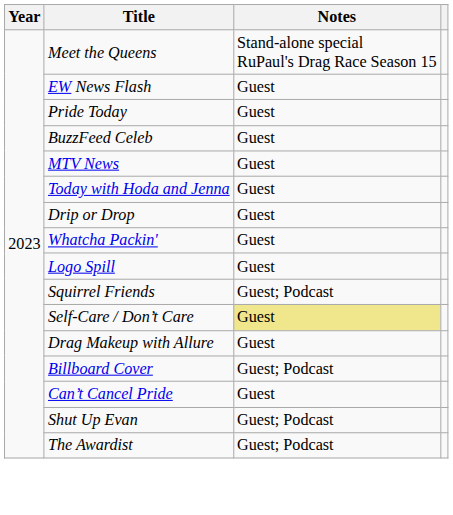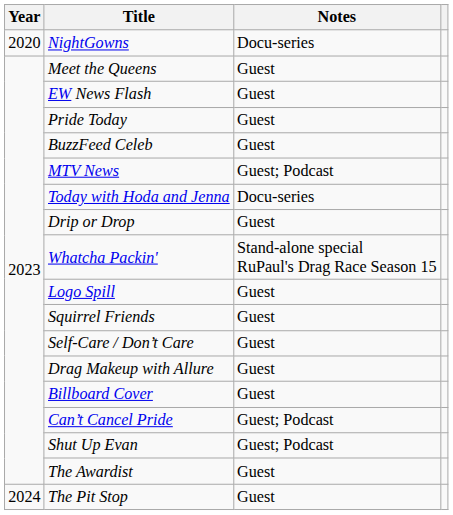+ row: 2020 | NightGowns | Docu-series
Meet the Queens | Notes: Stand-alone special RuPaul's Drag Race Season 15 -> Guest
MTV News | Notes: Guest -> Guest; Podcast
Today with Hoda and Jenna | Notes: Guest -> Docu-series
Whatcha Packin' | Notes: Guest -> Stand-alone special RuPaul's Drag Race Season 15
Squirrel Friends | Notes: Guest; Podcast -> Guest
Self-Care / Don’t Care | Notes: khaki background -> no background
Billboard Cover | Notes: Guest; Podcast -> Guest
Can’t Cancel Pride | Notes: Guest -> Guest; Podcast
The Awardist | Notes: Guest; Podcast -> Guest
+ row: 2024 | The Pit Stop | Guest
